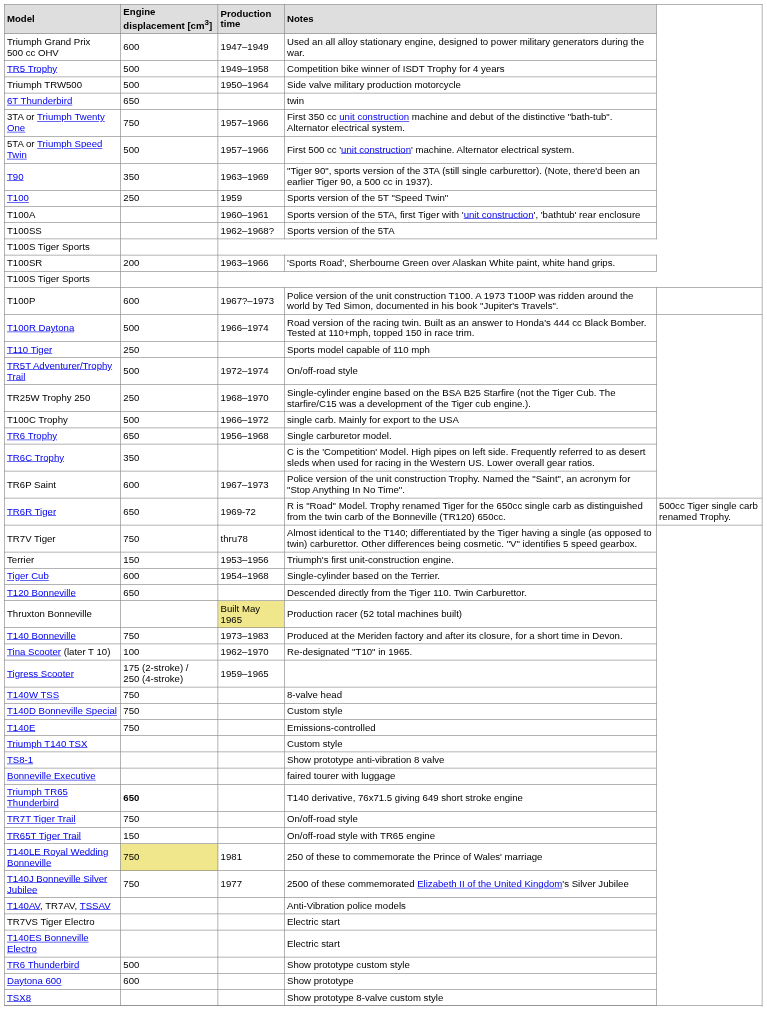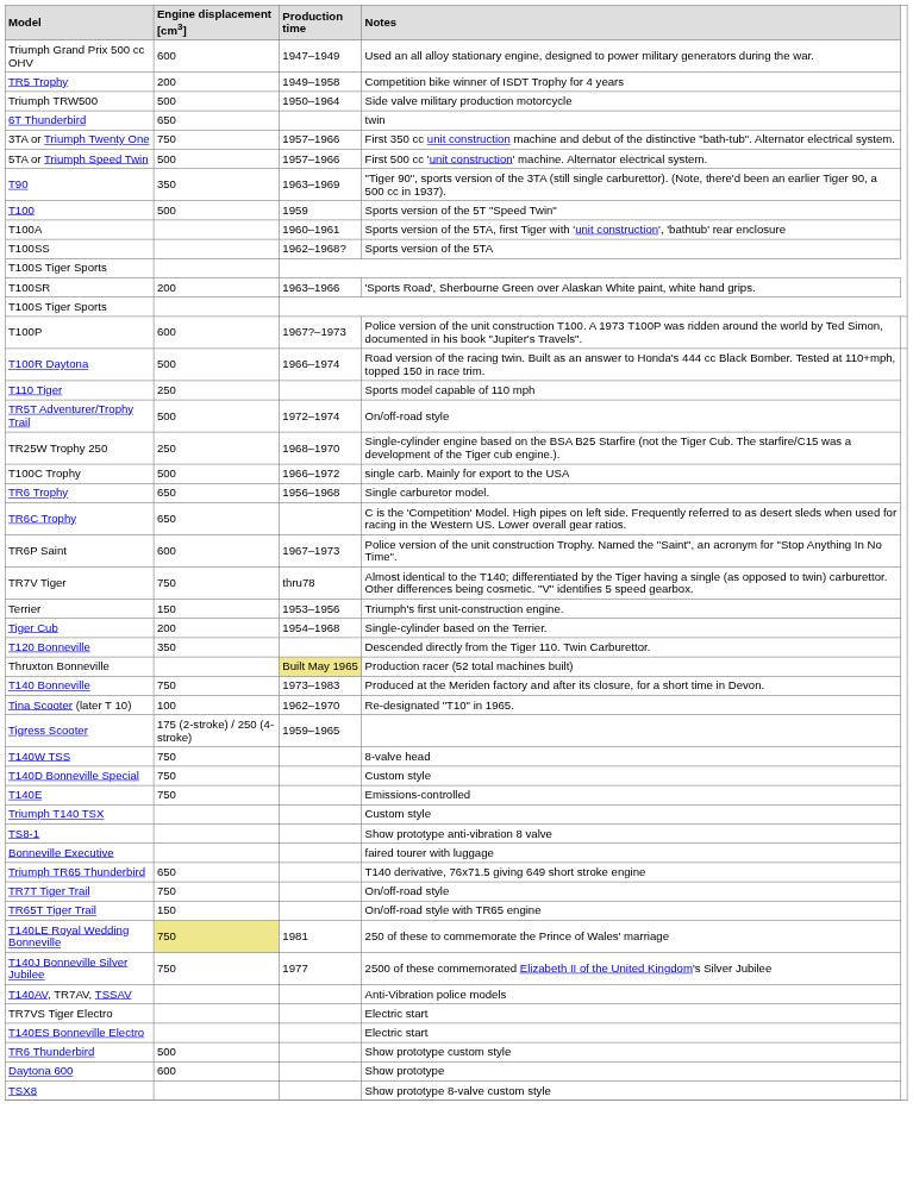TR5 Trophy | Engine displacement [cm3]: 500 -> 200
T100 | Engine displacement [cm3]: 250 -> 500
TR6C Trophy | Engine displacement [cm3]: 350 -> 650
- row: TR6R Tiger | 650 | 1969-72 | R is "Road" Model. Trophy renamed Tiger for the 650cc single carb as distinguished from the twin carb of the Bonneville (TR120) 650cc. | 500cc Tiger single carb renamed Trophy.
Tiger Cub | Engine displacement [cm3]: 600 -> 200
T120 Bonneville | Engine displacement [cm3]: 650 -> 350
Triumph TR65 Thunderbird | Engine displacement [cm3]: bold -> normal
